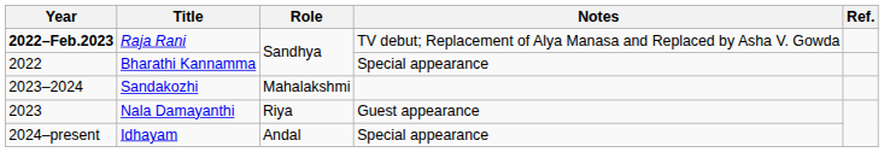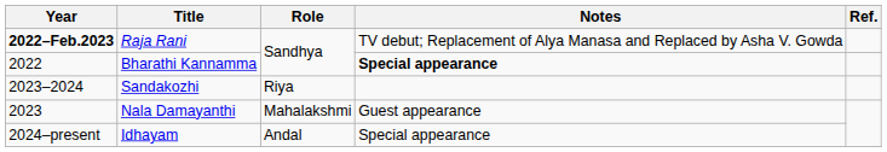Bharathi Kannamma | Notes: normal -> bold
Sandakozhi | Role: Mahalakshmi -> Riya
Nala Damayanthi | Role: Riya -> Mahalakshmi
